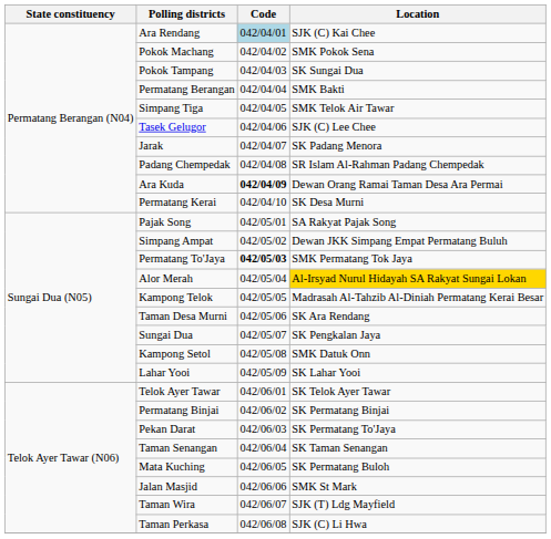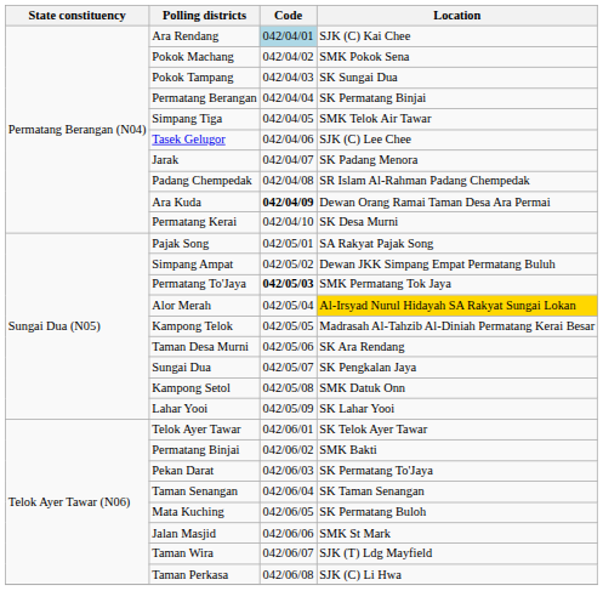Permatang Berangan | Location: SMK Bakti -> SK Permatang Binjai
Permatang Binjai | Location: SK Permatang Binjai -> SMK Bakti
